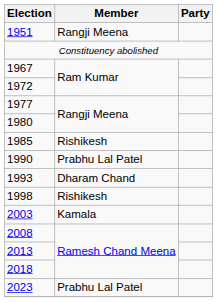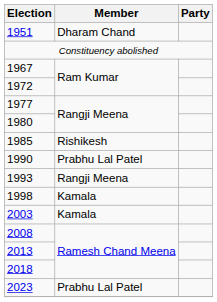1951 | Member: Rangji Meena -> Dharam Chand
1993 | Member: Dharam Chand -> Rangji Meena
1998 | Member: Rishikesh -> Kamala
